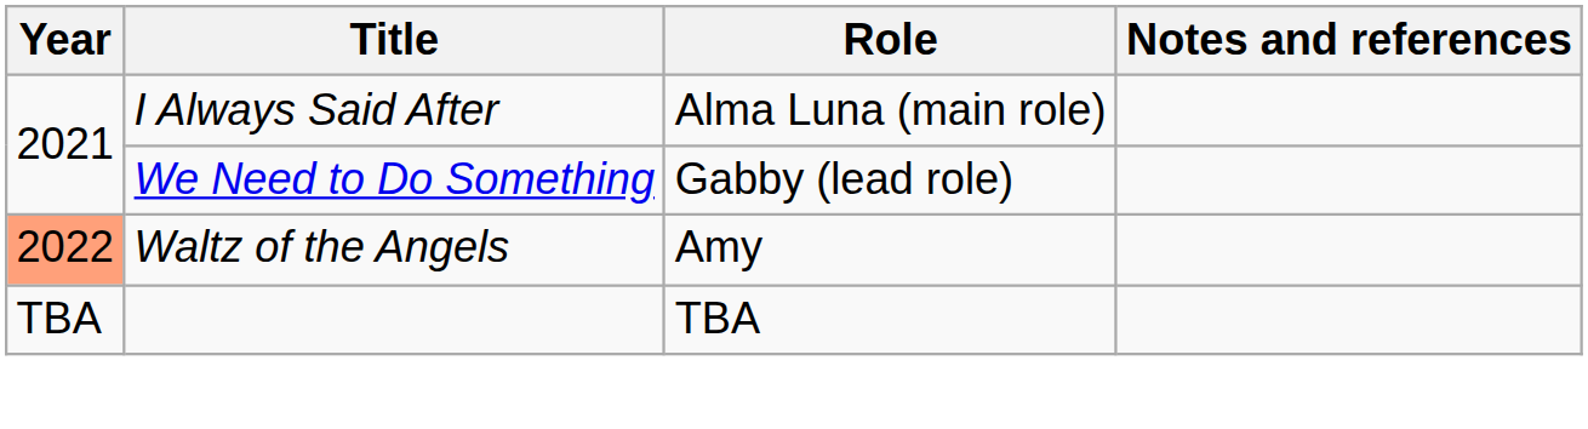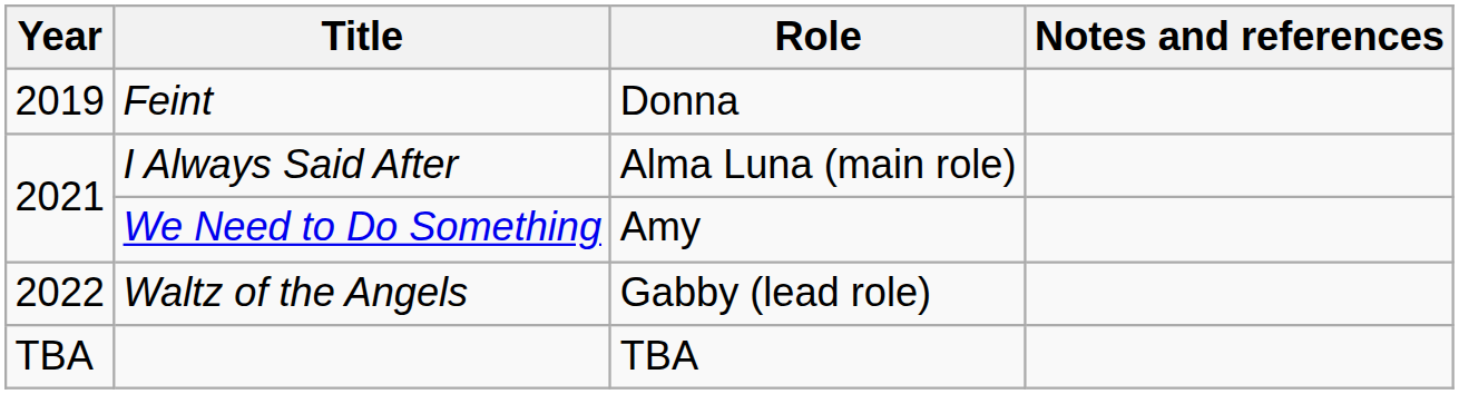+ row: 2019 | Feint | Donna
We Need to Do Something | Role: Gabby (lead role) -> Amy
Waltz of the Angels | Year: lightsalmon background -> no background
Waltz of the Angels | Role: Amy -> Gabby (lead role)
